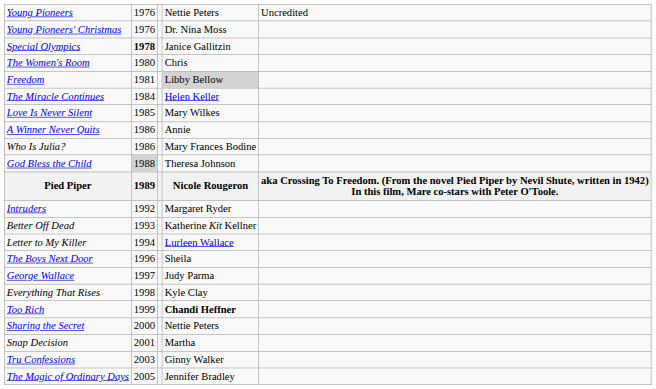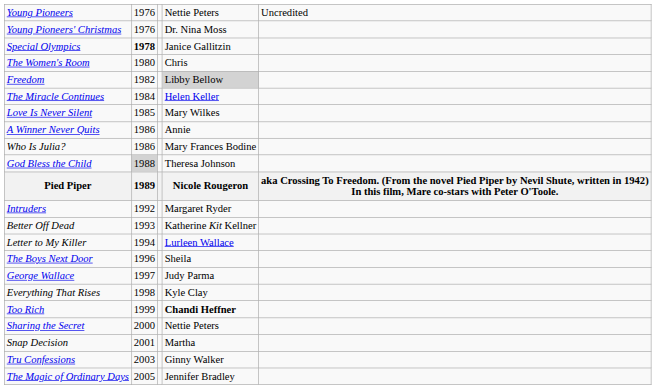Freedom | column 2: 1981 -> 1982
